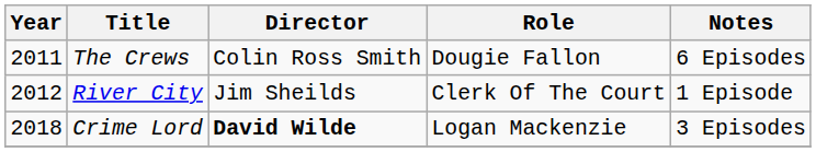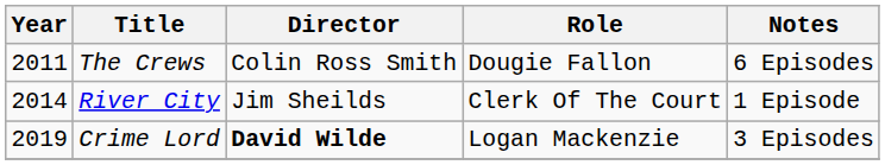River City | Year: 2012 -> 2014
Crime Lord | Year: 2018 -> 2019
